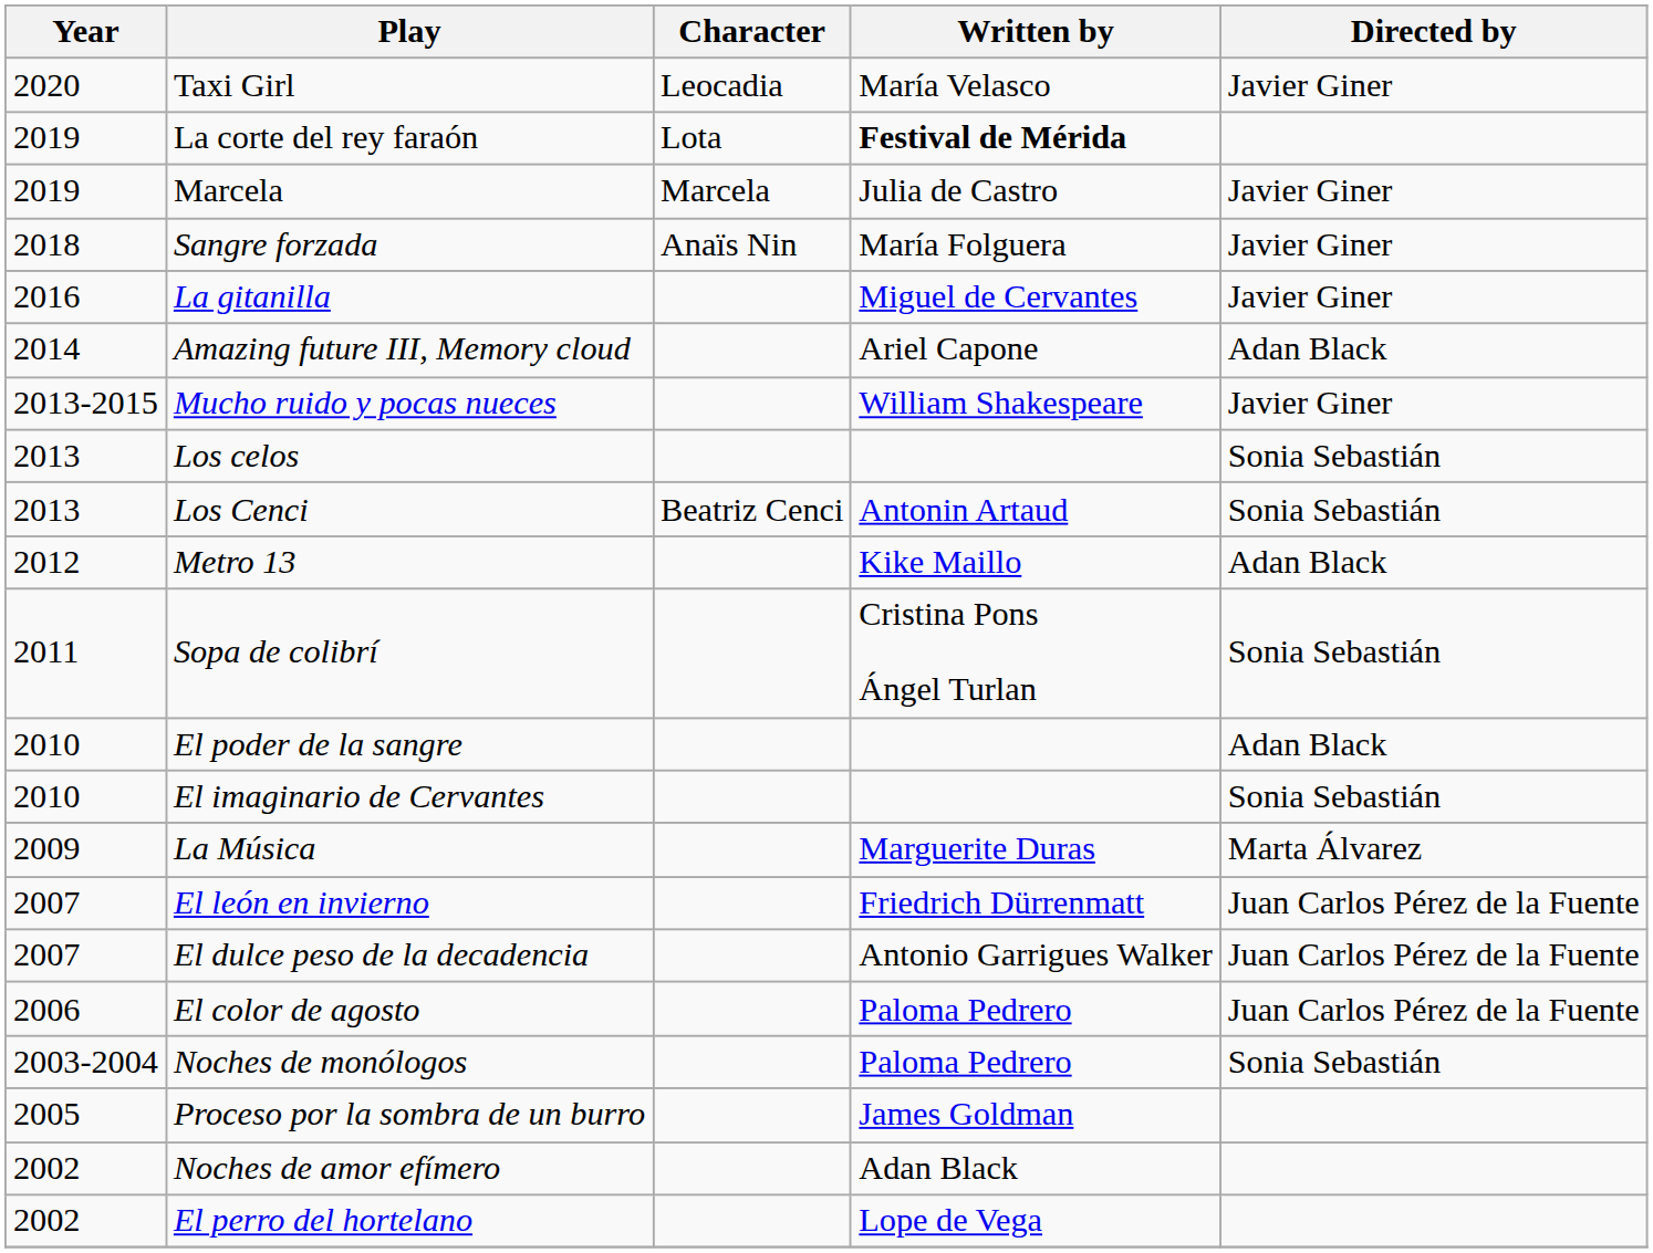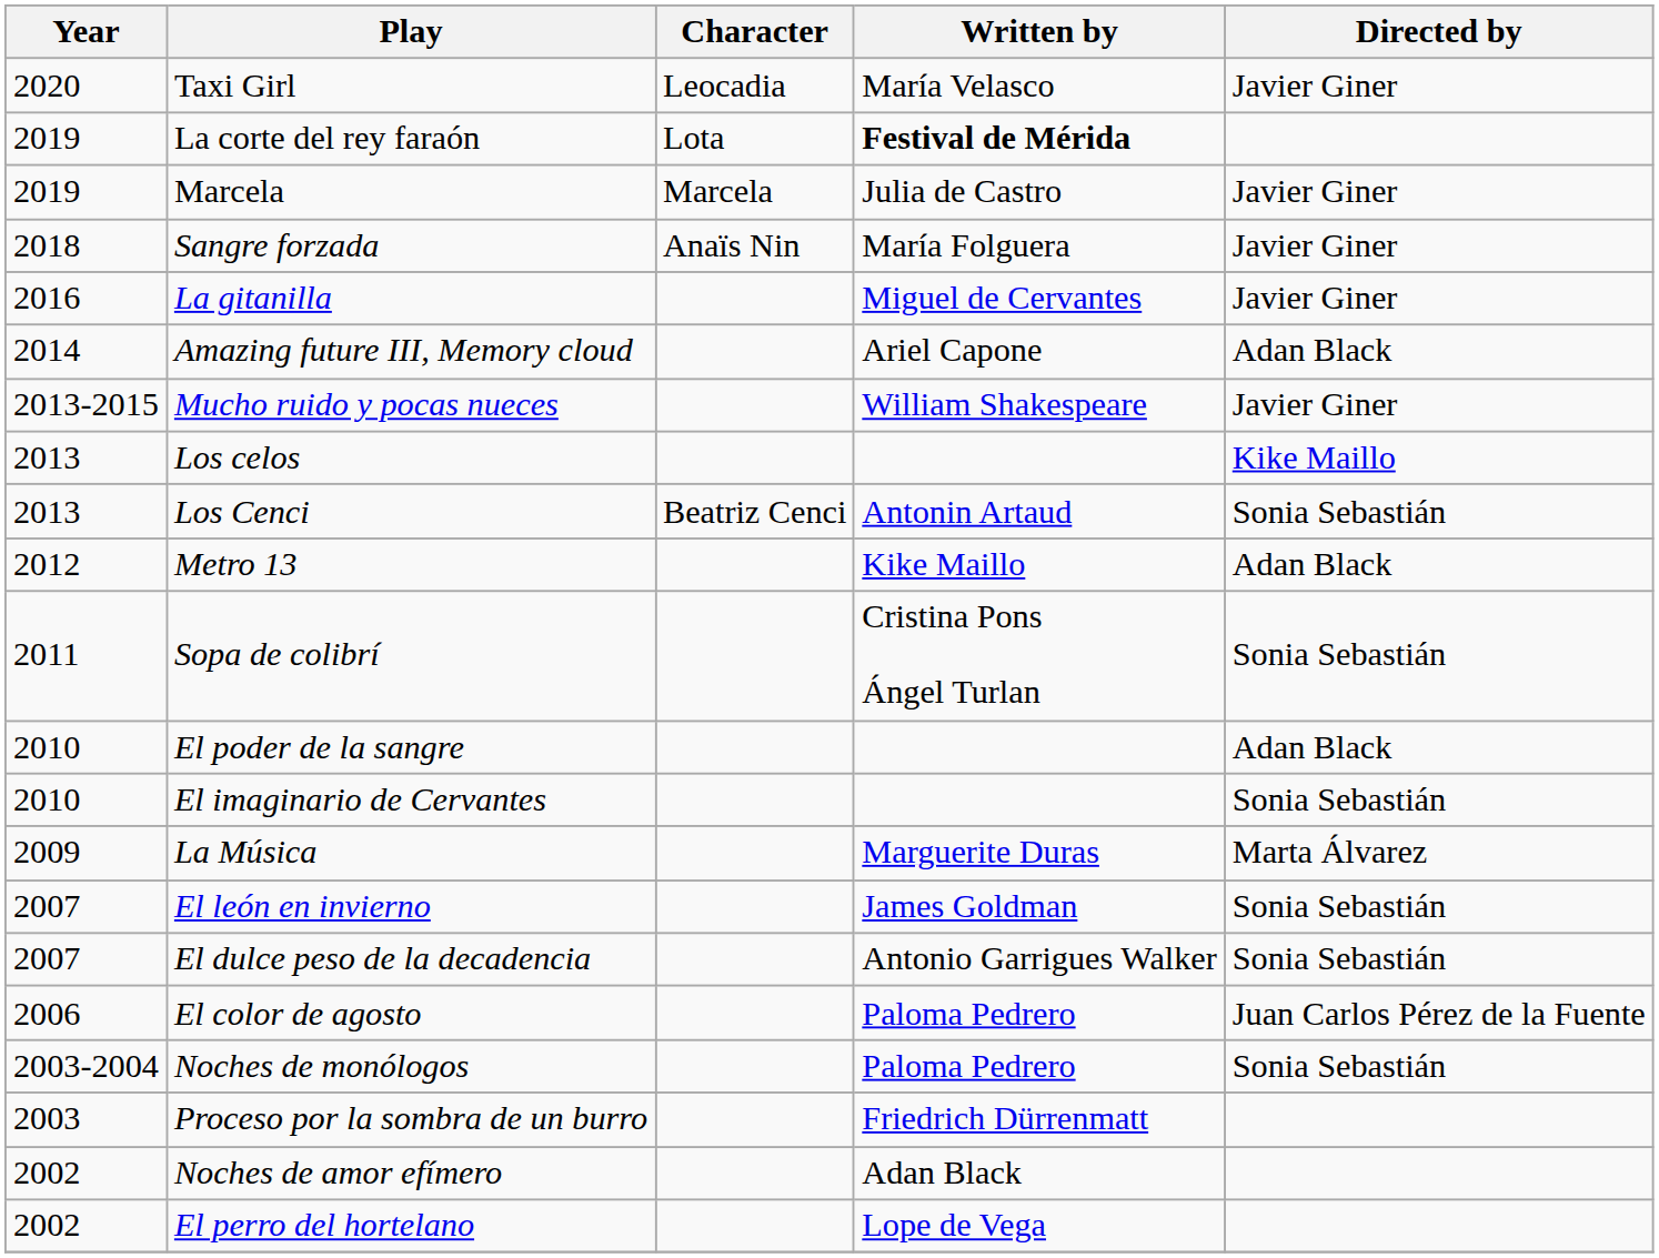Los celos | Directed by: Sonia Sebastián -> Kike Maillo
El león en invierno | Written by: Friedrich Dürrenmatt -> James Goldman
El león en invierno | Directed by: Juan Carlos Pérez de la Fuente -> Sonia Sebastián
El dulce peso de la decadencia | Directed by: Juan Carlos Pérez de la Fuente -> Sonia Sebastián
Proceso por la sombra de un burro | Year: 2005 -> 2003
Proceso por la sombra de un burro | Written by: James Goldman -> Friedrich Dürrenmatt
